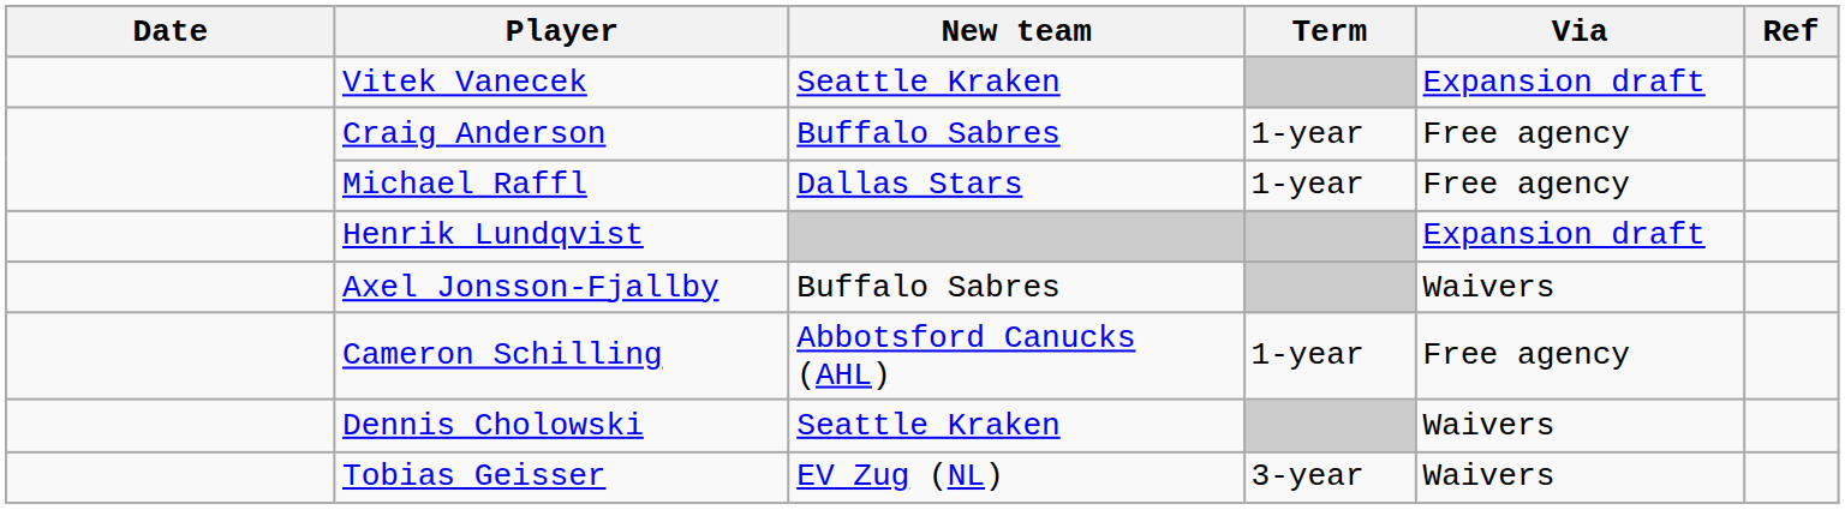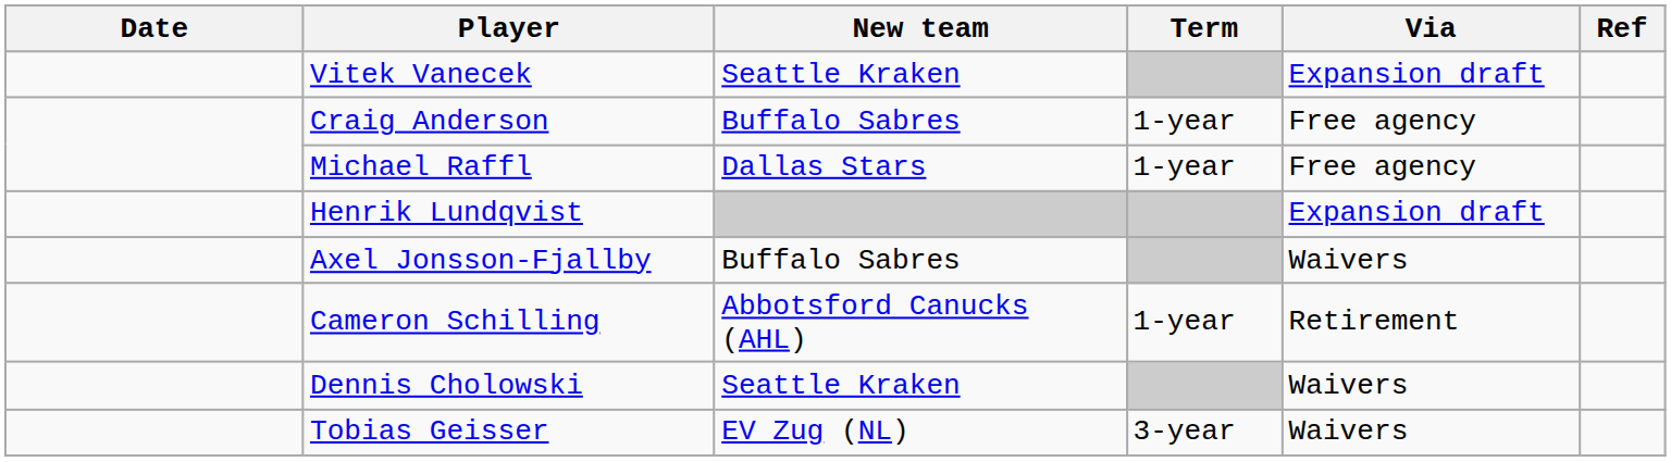Cameron Schilling | Via: Free agency -> Retirement
